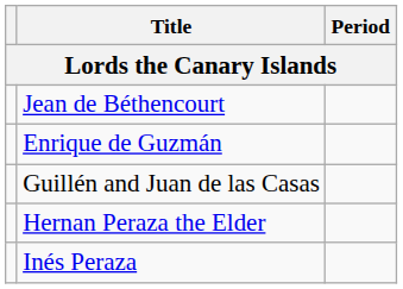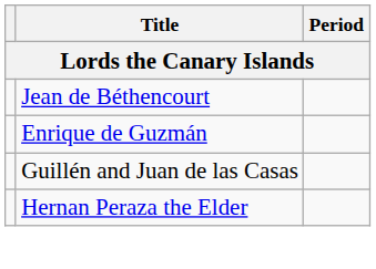- row: Inés Peraza
